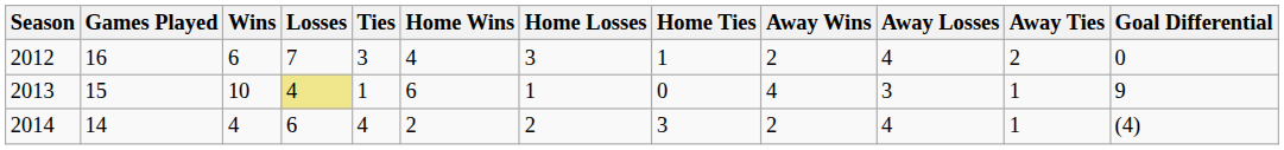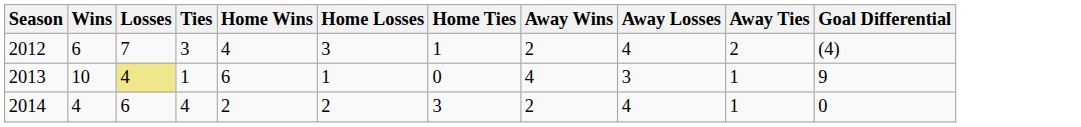- column: Games Played | 16 | 15 | 14
2012 | Goal Differential: 0 -> (4)
2014 | Goal Differential: (4) -> 0
